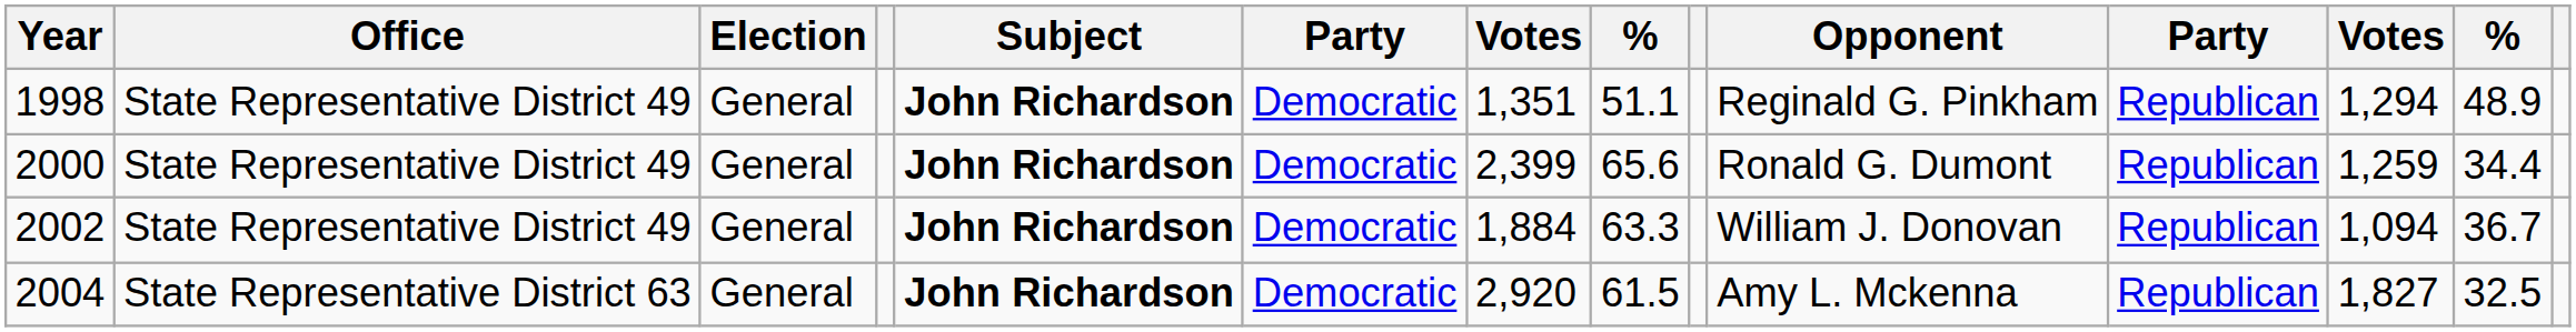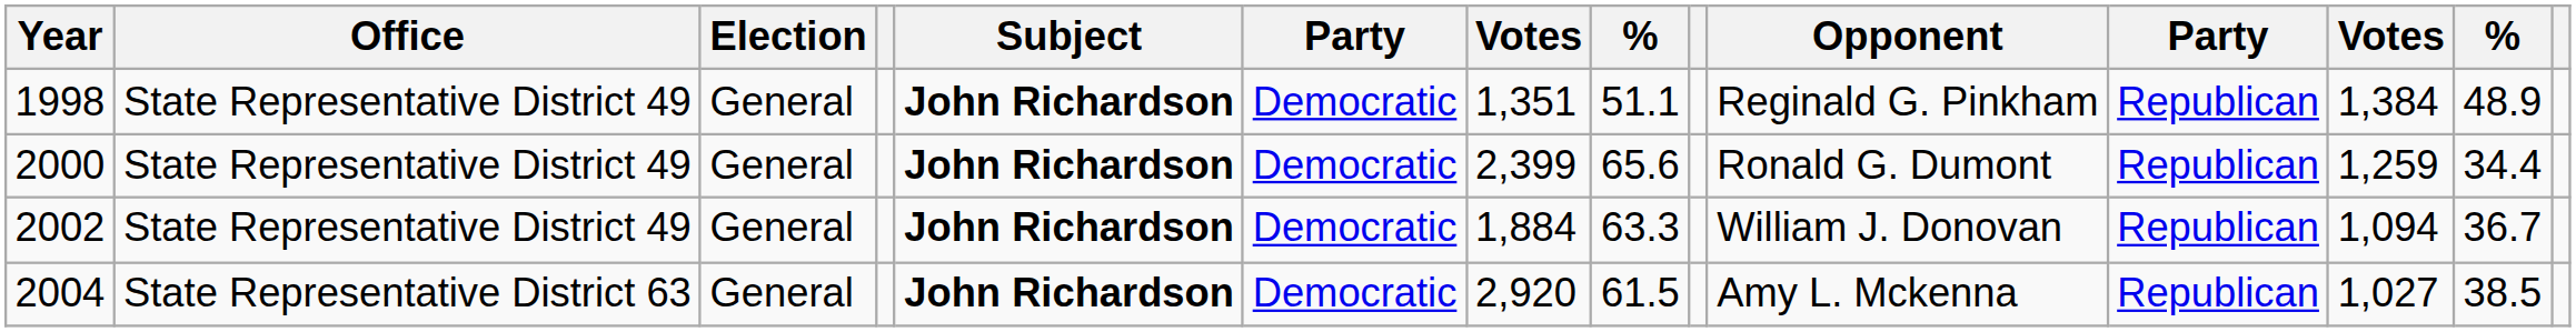1998 | column 12: 1,294 -> 1,384
2004 | column 12: 1,827 -> 1,027
2004 | column 13: 32.5 -> 38.5
